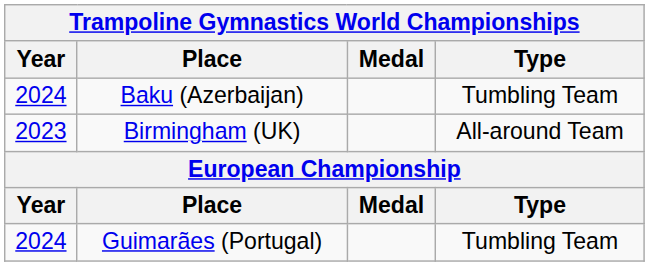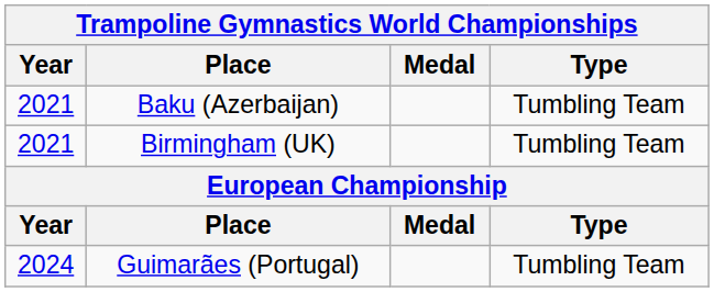Baku (Azerbaijan) | Year: 2024 -> 2021
Birmingham (UK) | Year: 2023 -> 2021
Birmingham (UK) | Type: All-around Team -> Tumbling Team
